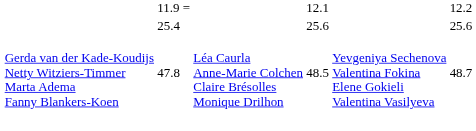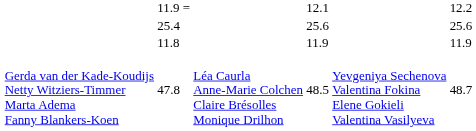+ row: 11.8 | 11.9 | 11.9
